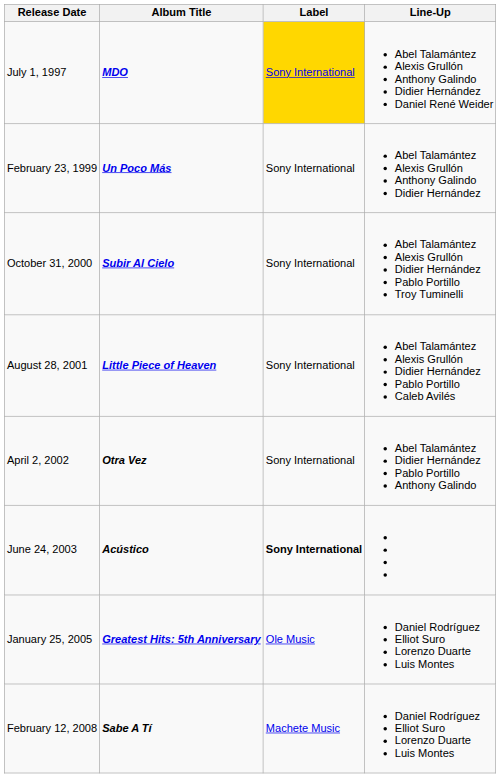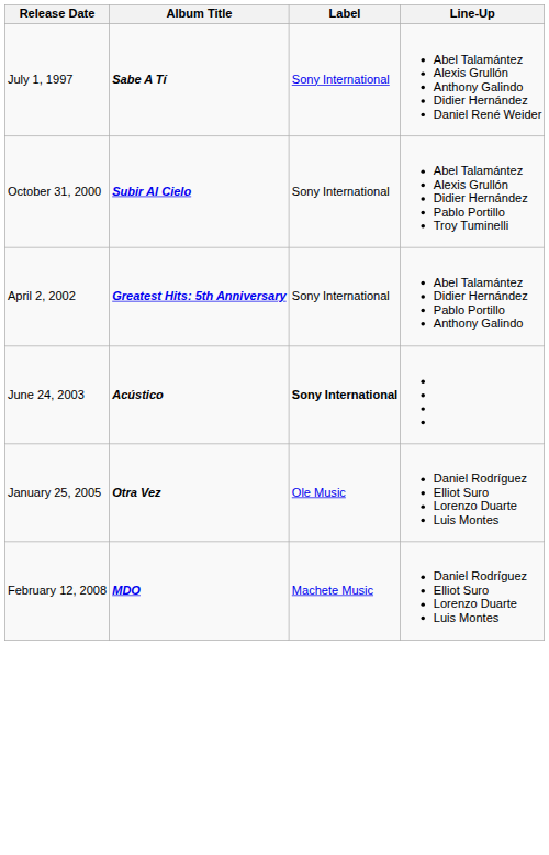July 1, 1997 | Album Title: MDO -> Sabe A Tí
July 1, 1997 | Label: gold background -> no background
- row: February 23, 1999 | Un Poco Más | Sony International | Abel Talamántez Alexis Grullón Anthony Galindo Didier Hernández
- row: August 28, 2001 | Little Piece of Heaven | Sony International | Abel Talamántez Alexis Grullón Didier Hernández Pablo Portillo Caleb Avilés
April 2, 2002 | Album Title: Otra Vez -> Greatest Hits: 5th Anniversary
January 25, 2005 | Album Title: Greatest Hits: 5th Anniversary -> Otra Vez
February 12, 2008 | Album Title: Sabe A Tí -> MDO
